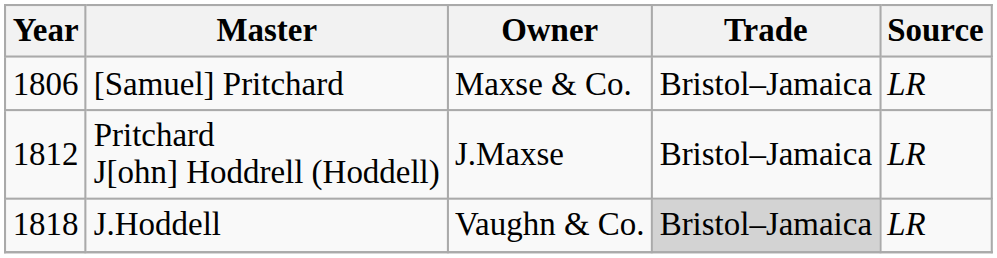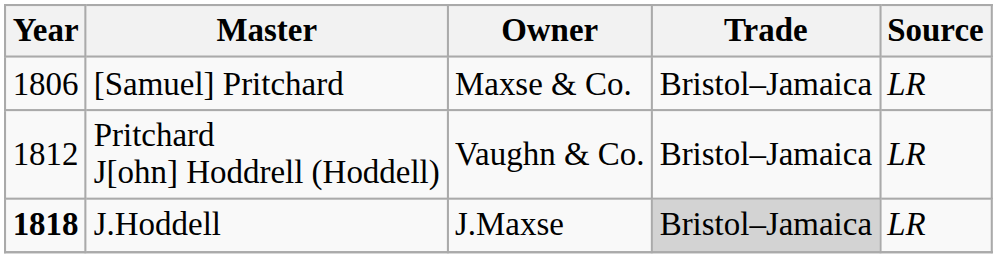Pritchard J[ohn] Hoddrell (Hoddell) | Owner: J.Maxse -> Vaughn & Co.
J.Hoddell | Year: normal -> bold
J.Hoddell | Owner: Vaughn & Co. -> J.Maxse
